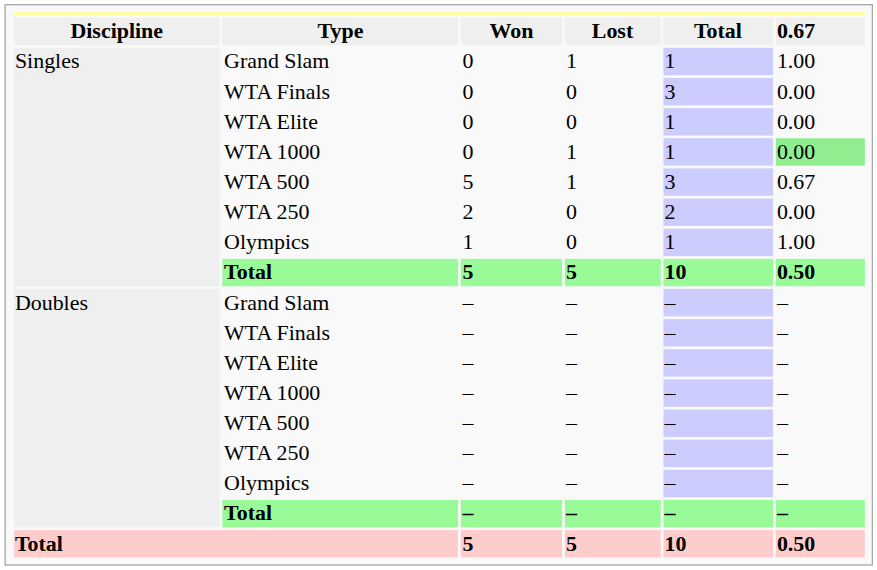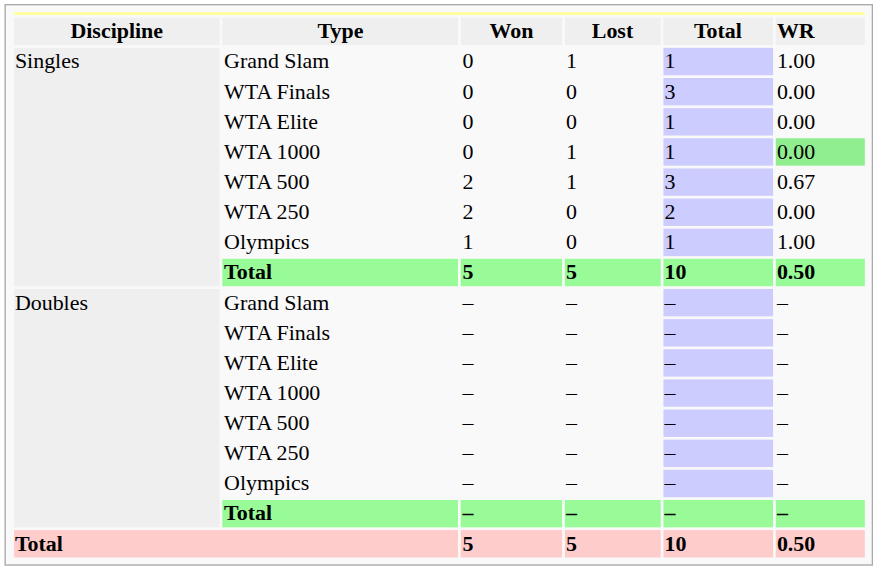Type | column 6: 0.67 -> WR
Singles / WTA 500 | column 3: 5 -> 2
